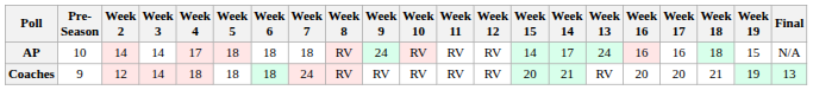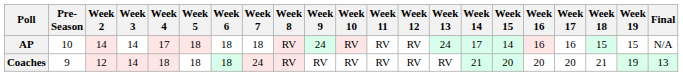columns swapped: Week 13 <-> Week 15
AP | Week 18: 18 -> 15
